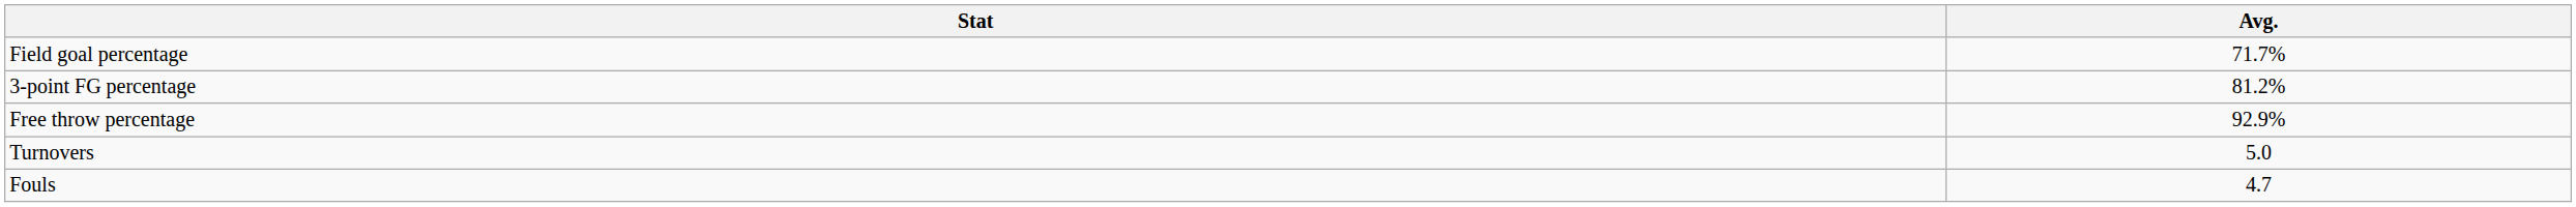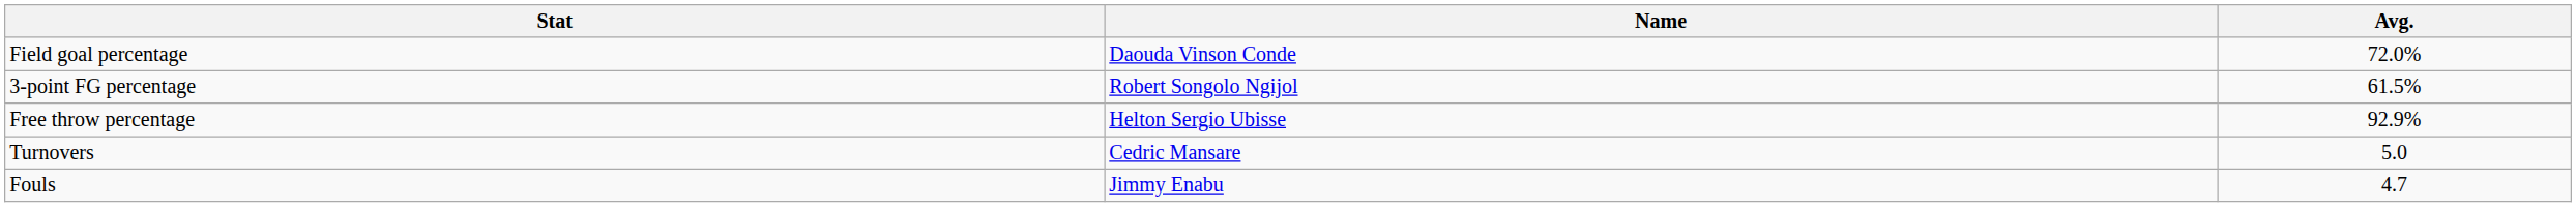+ column: Name | Daouda Vinson Conde | Robert Songolo Ngijol | Helton Sergio Ubisse | Cedric Mansare | Jimmy Enabu
Field goal percentage | Avg.: 71.7% -> 72.0%
3-point FG percentage | Avg.: 81.2% -> 61.5%
